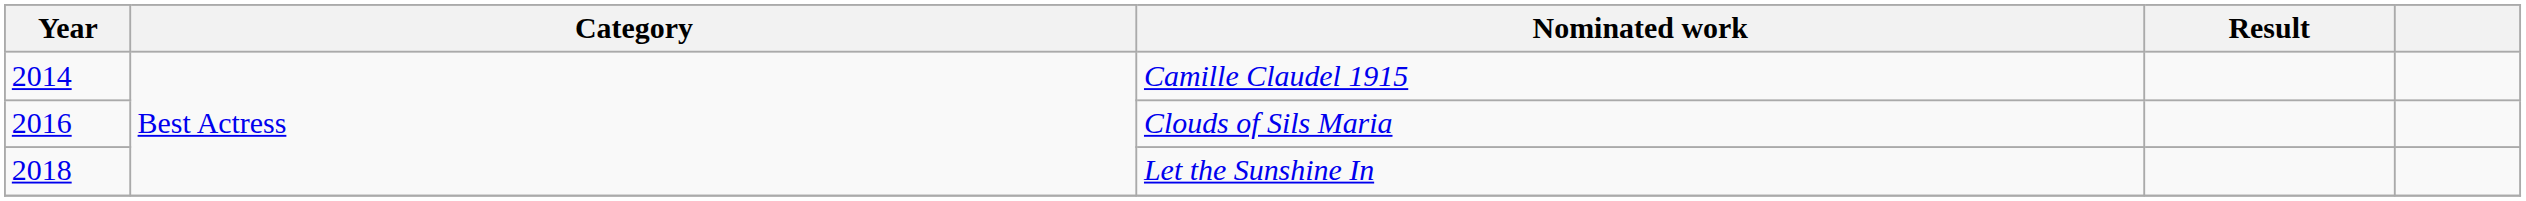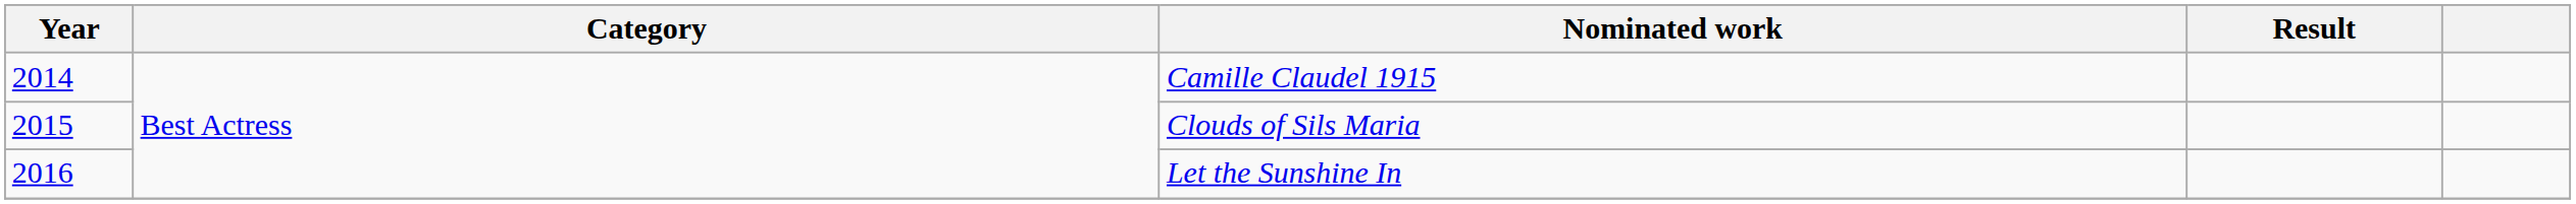Clouds of Sils Maria | Year: 2016 -> 2015
Let the Sunshine In | Year: 2018 -> 2016
